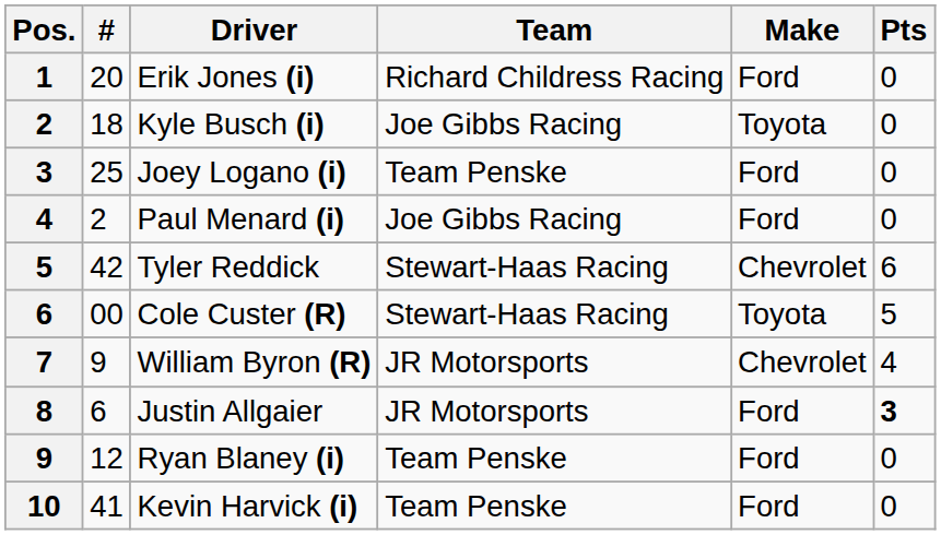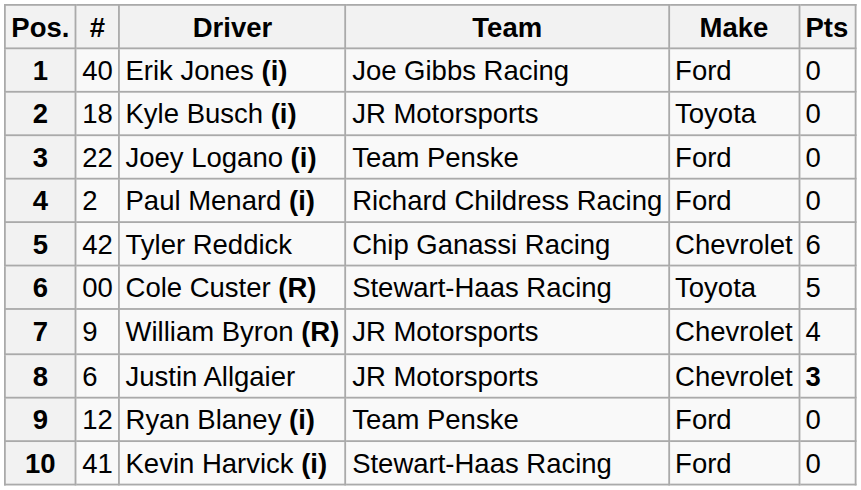Erik Jones (i) | #: 20 -> 40
Erik Jones (i) | Team: Richard Childress Racing -> Joe Gibbs Racing
Kyle Busch (i) | Team: Joe Gibbs Racing -> JR Motorsports
Joey Logano (i) | #: 25 -> 22
Paul Menard (i) | Team: Joe Gibbs Racing -> Richard Childress Racing
Tyler Reddick | Team: Stewart-Haas Racing -> Chip Ganassi Racing
Justin Allgaier | Make: Ford -> Chevrolet
Kevin Harvick (i) | Team: Team Penske -> Stewart-Haas Racing
